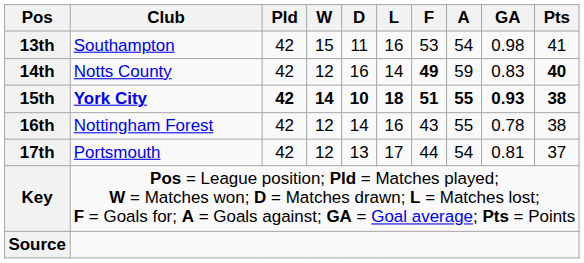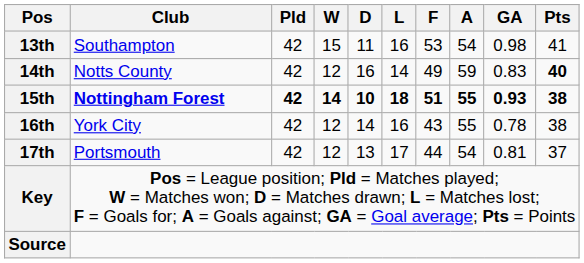14th | F: bold -> normal
15th | Club: York City -> Nottingham Forest
16th | Club: Nottingham Forest -> York City
